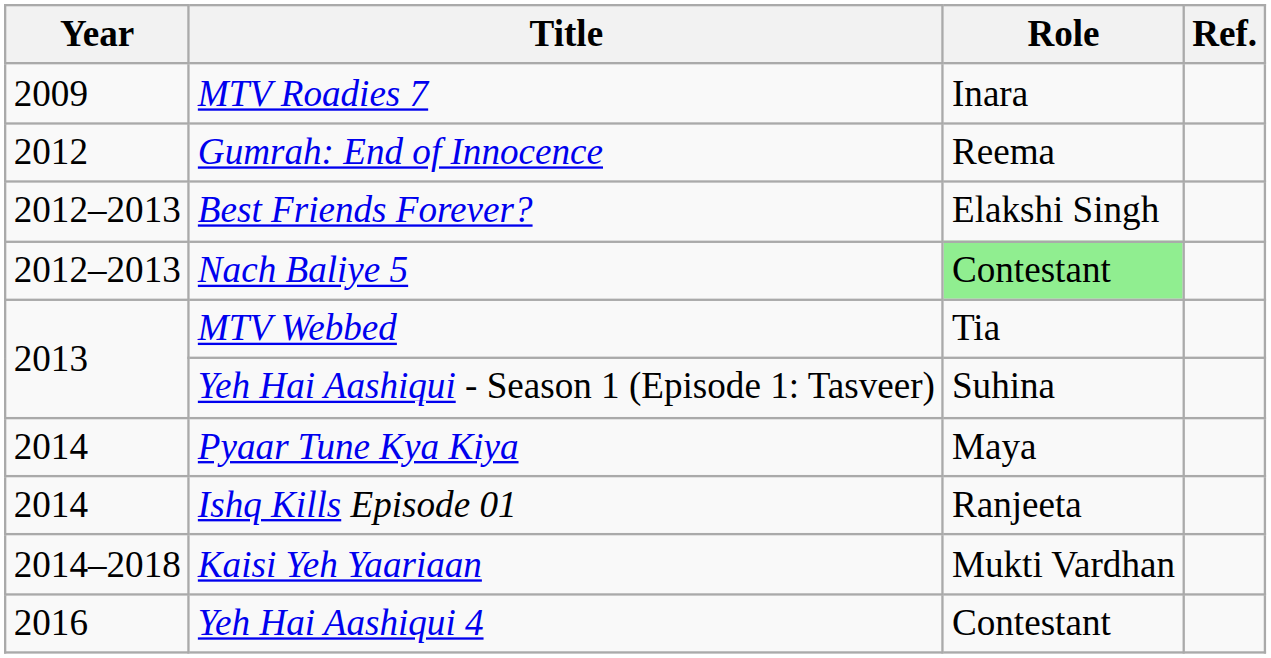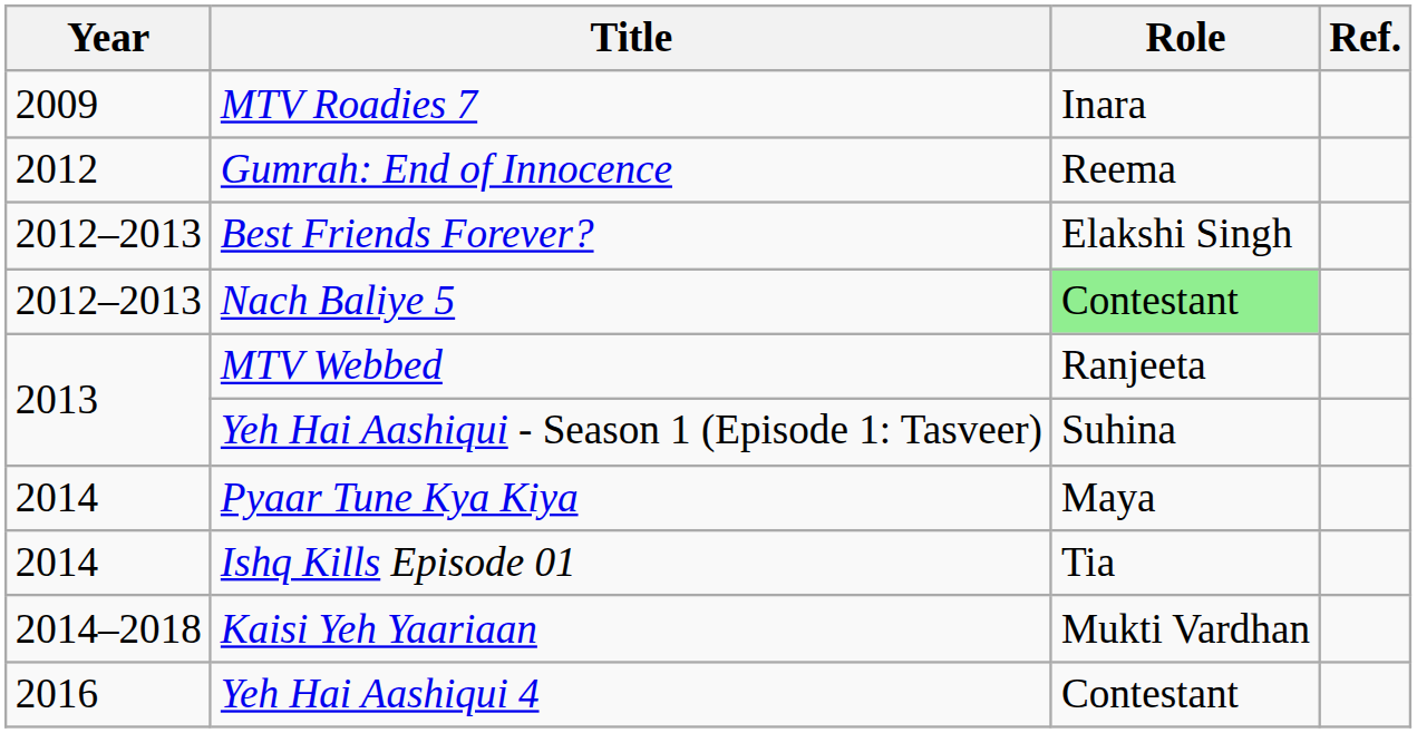MTV Webbed | Role: Tia -> Ranjeeta
Ishq Kills Episode 01 | Role: Ranjeeta -> Tia
